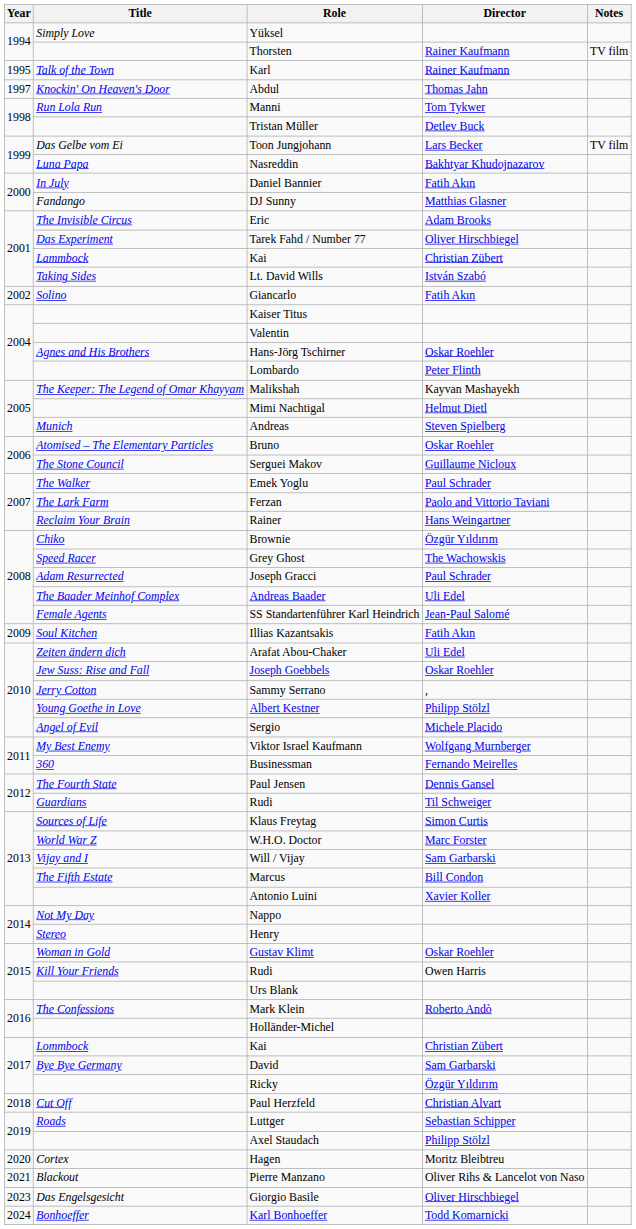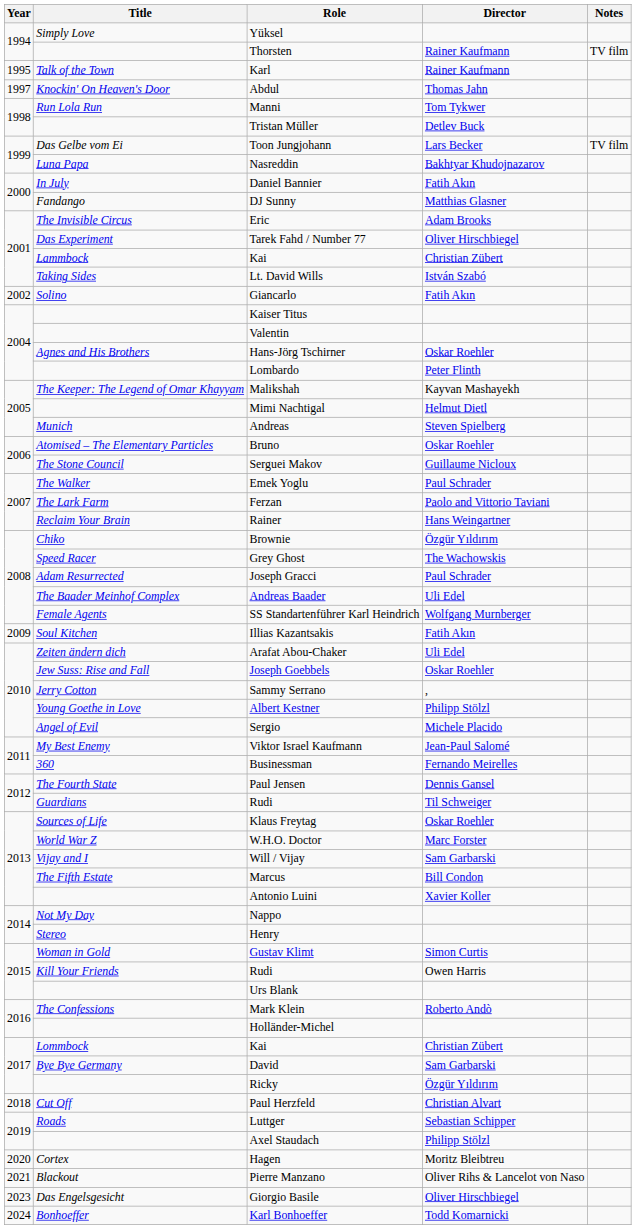SS Standartenführer Karl Heindrich | Director: Jean-Paul Salomé -> Wolfgang Murnberger
Viktor Israel Kaufmann | Director: Wolfgang Murnberger -> Jean-Paul Salomé
Klaus Freytag | Director: Simon Curtis -> Oskar Roehler
Gustav Klimt | Director: Oskar Roehler -> Simon Curtis
